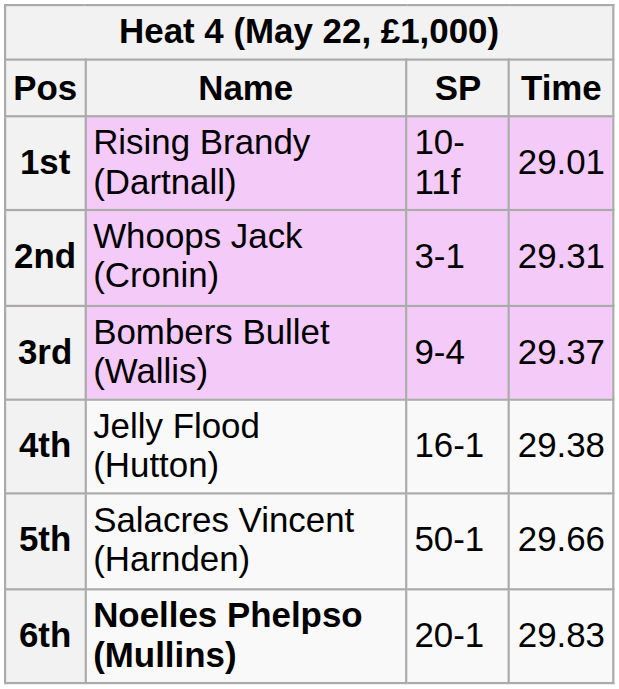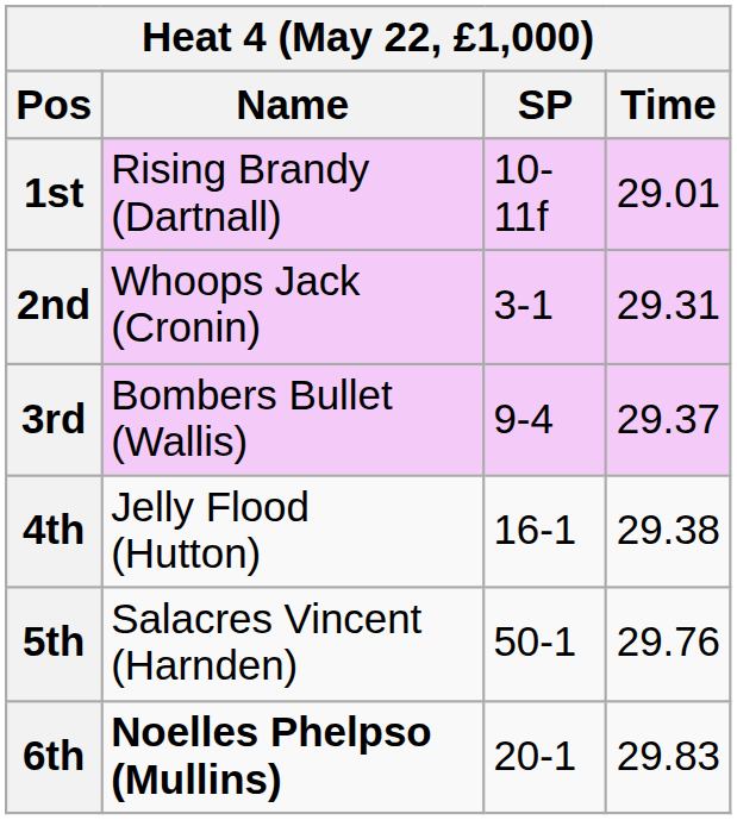5th | Time: 29.66 -> 29.76
